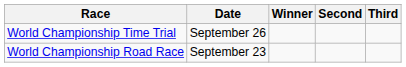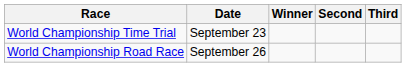World Championship Time Trial | Date: September 26 -> September 23
World Championship Road Race | Date: September 23 -> September 26
